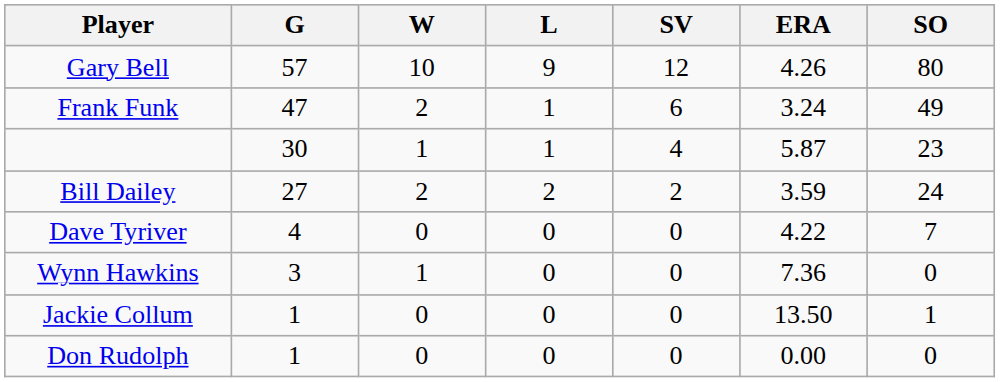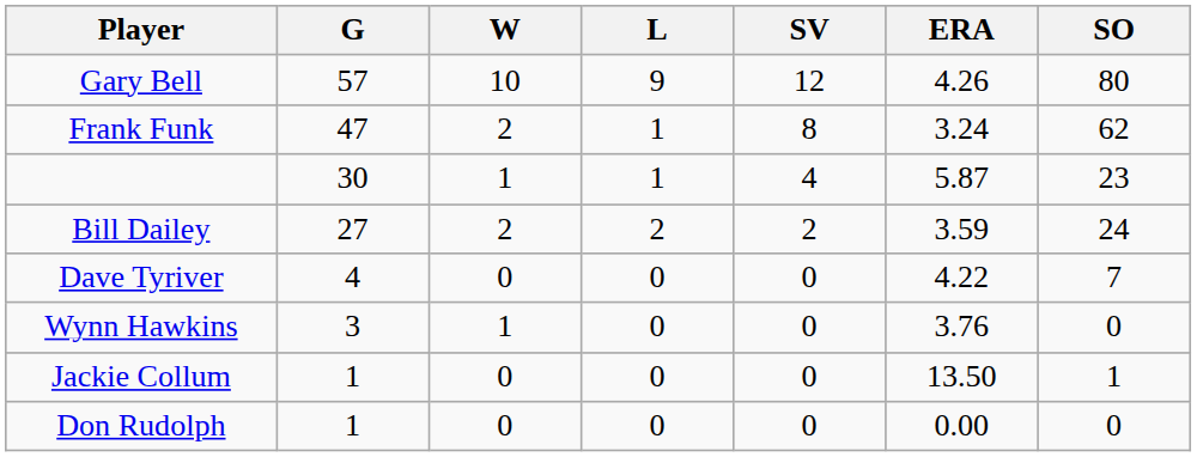Frank Funk | SV: 6 -> 8
Frank Funk | SO: 49 -> 62
Wynn Hawkins | ERA: 7.36 -> 3.76
